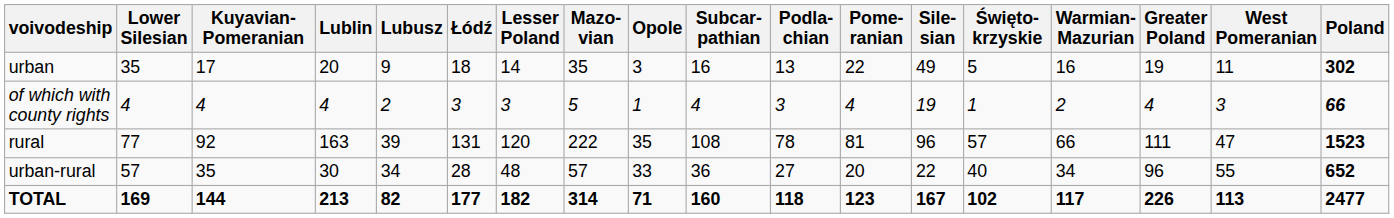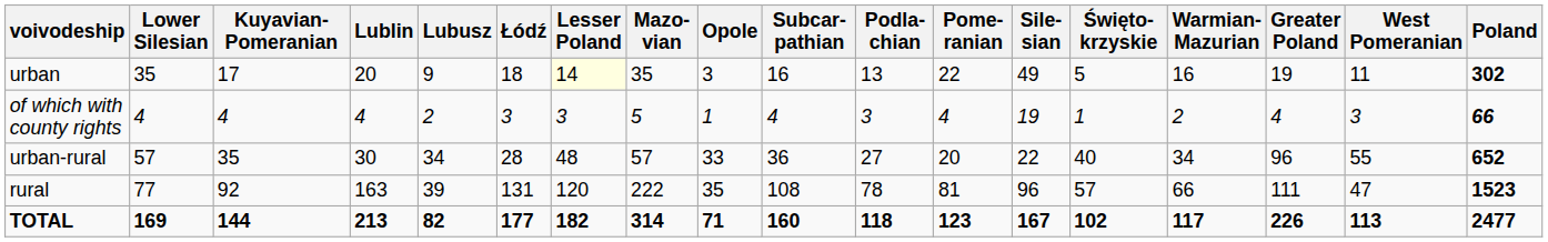urban | Lesser Poland: no background -> lightyellow background
rows swapped: urban-rural <-> rural
